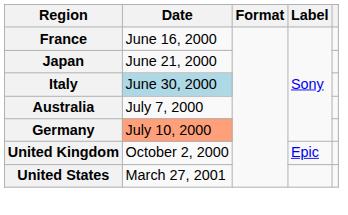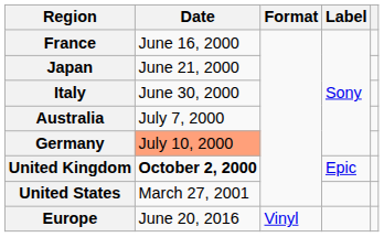Italy | Date: lightblue background -> no background
United Kingdom | Date: normal -> bold
+ row: Europe | June 20, 2016 | Vinyl
